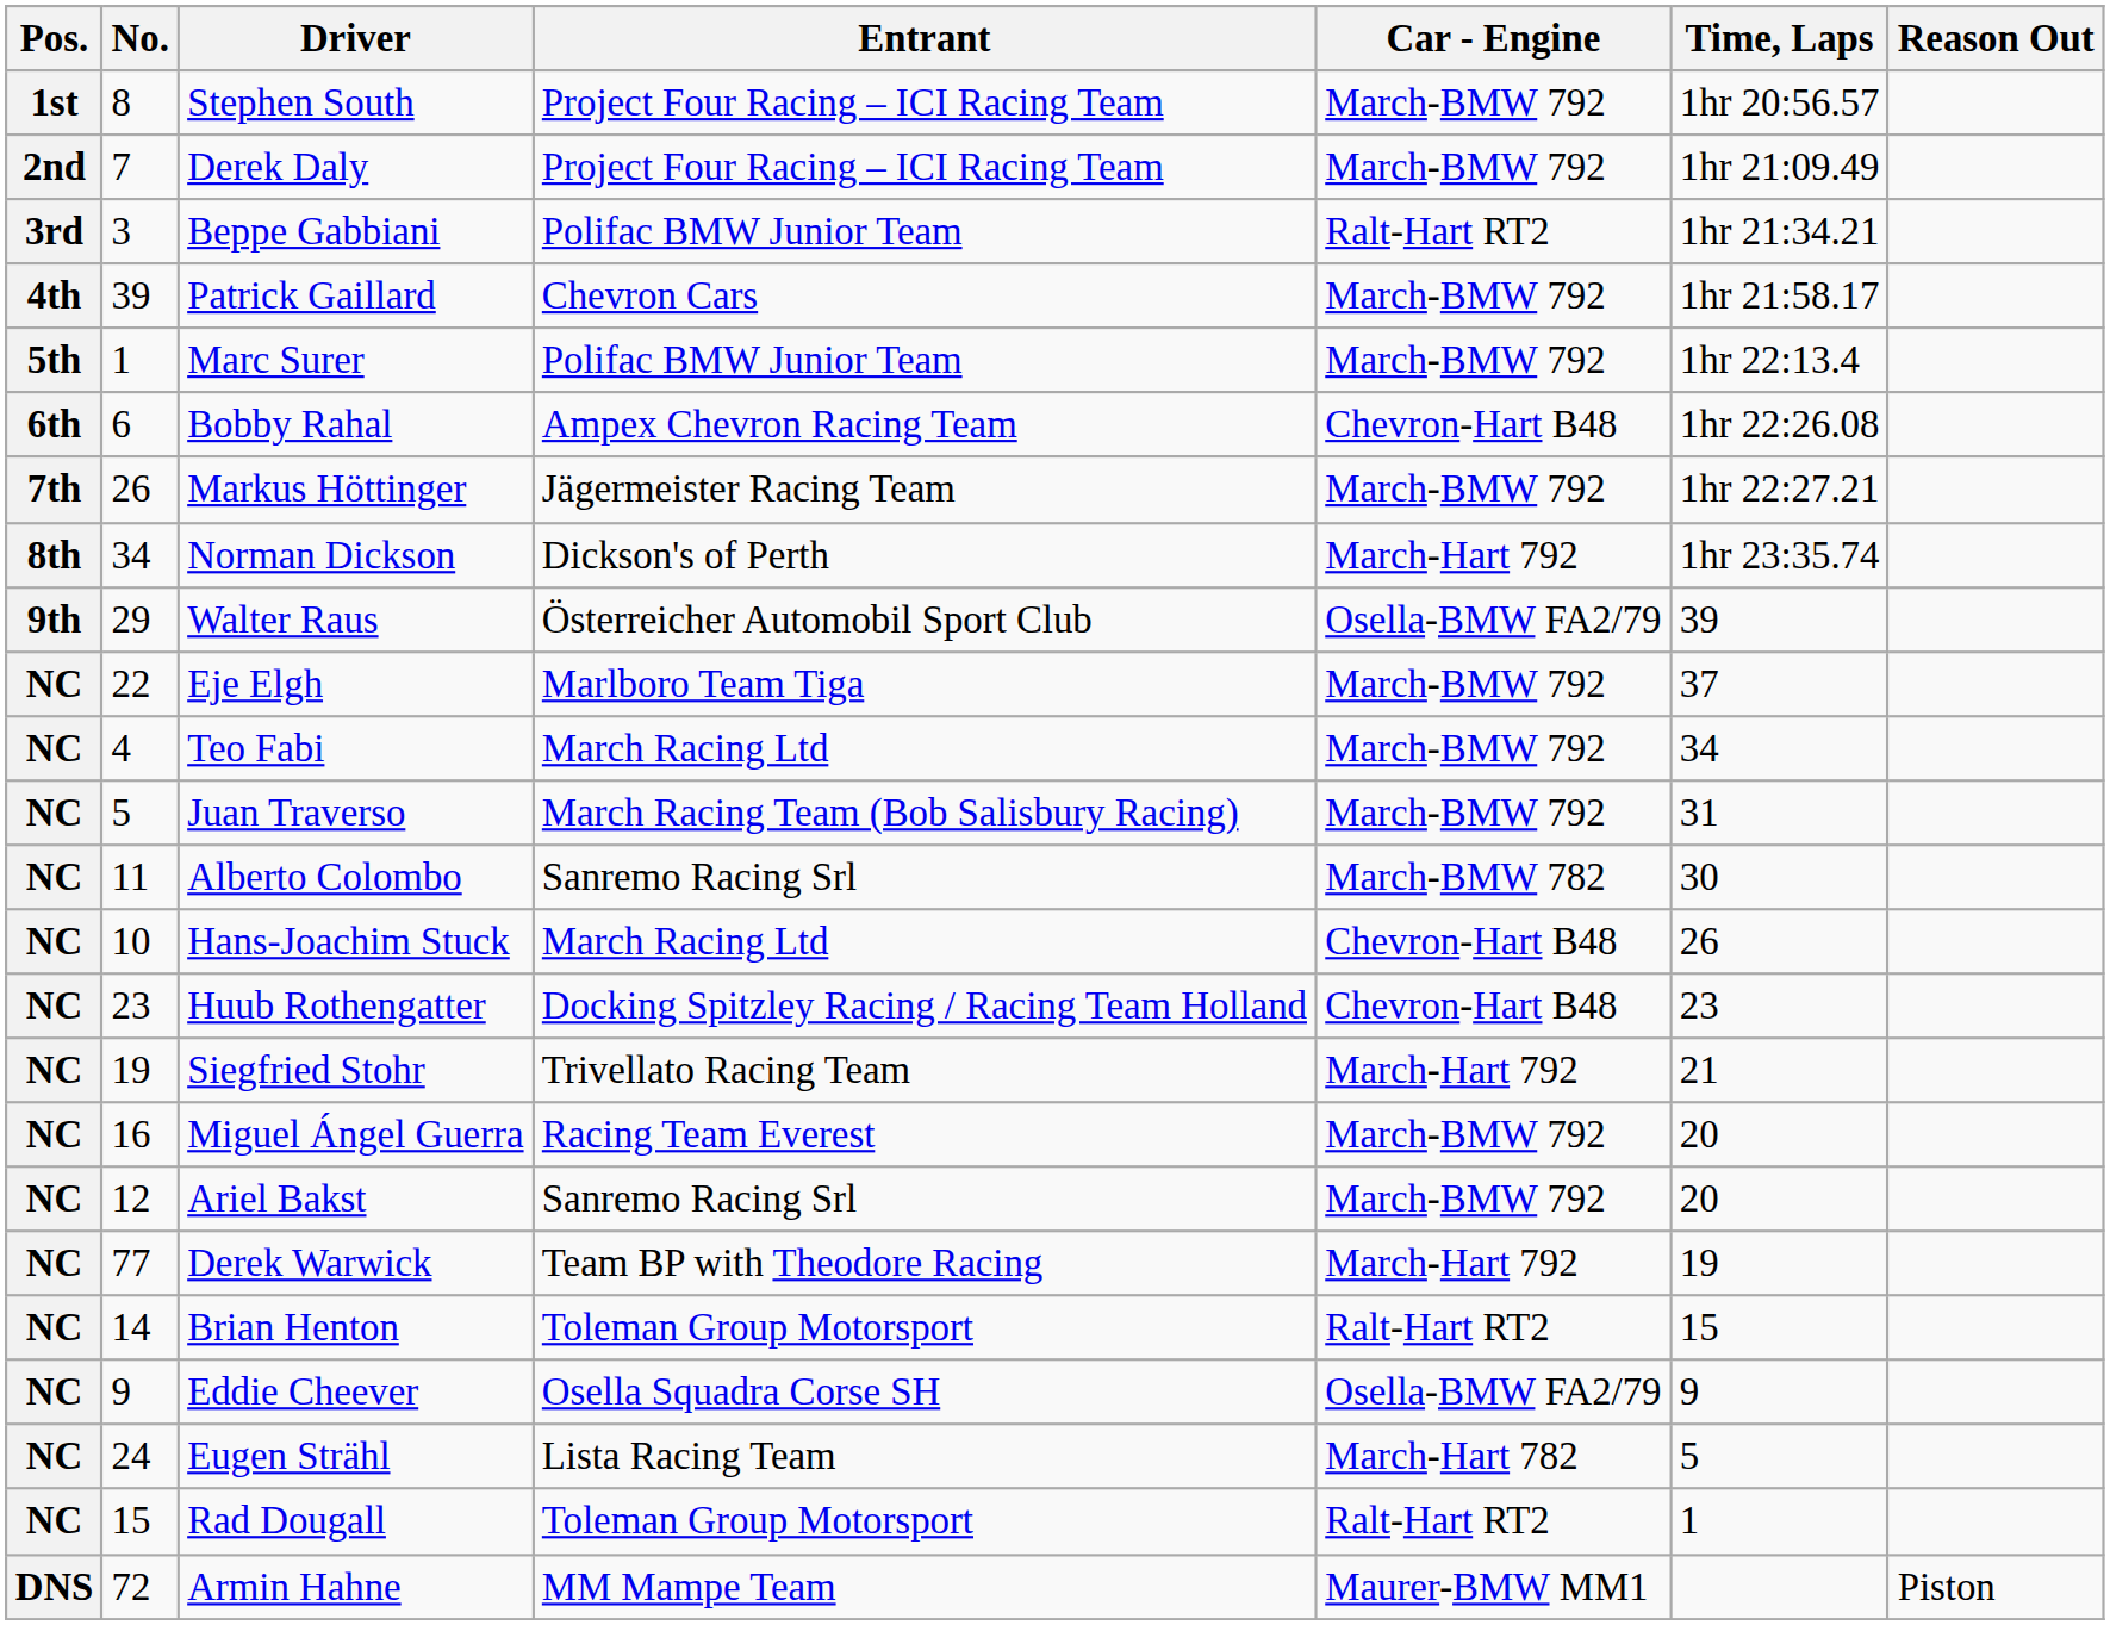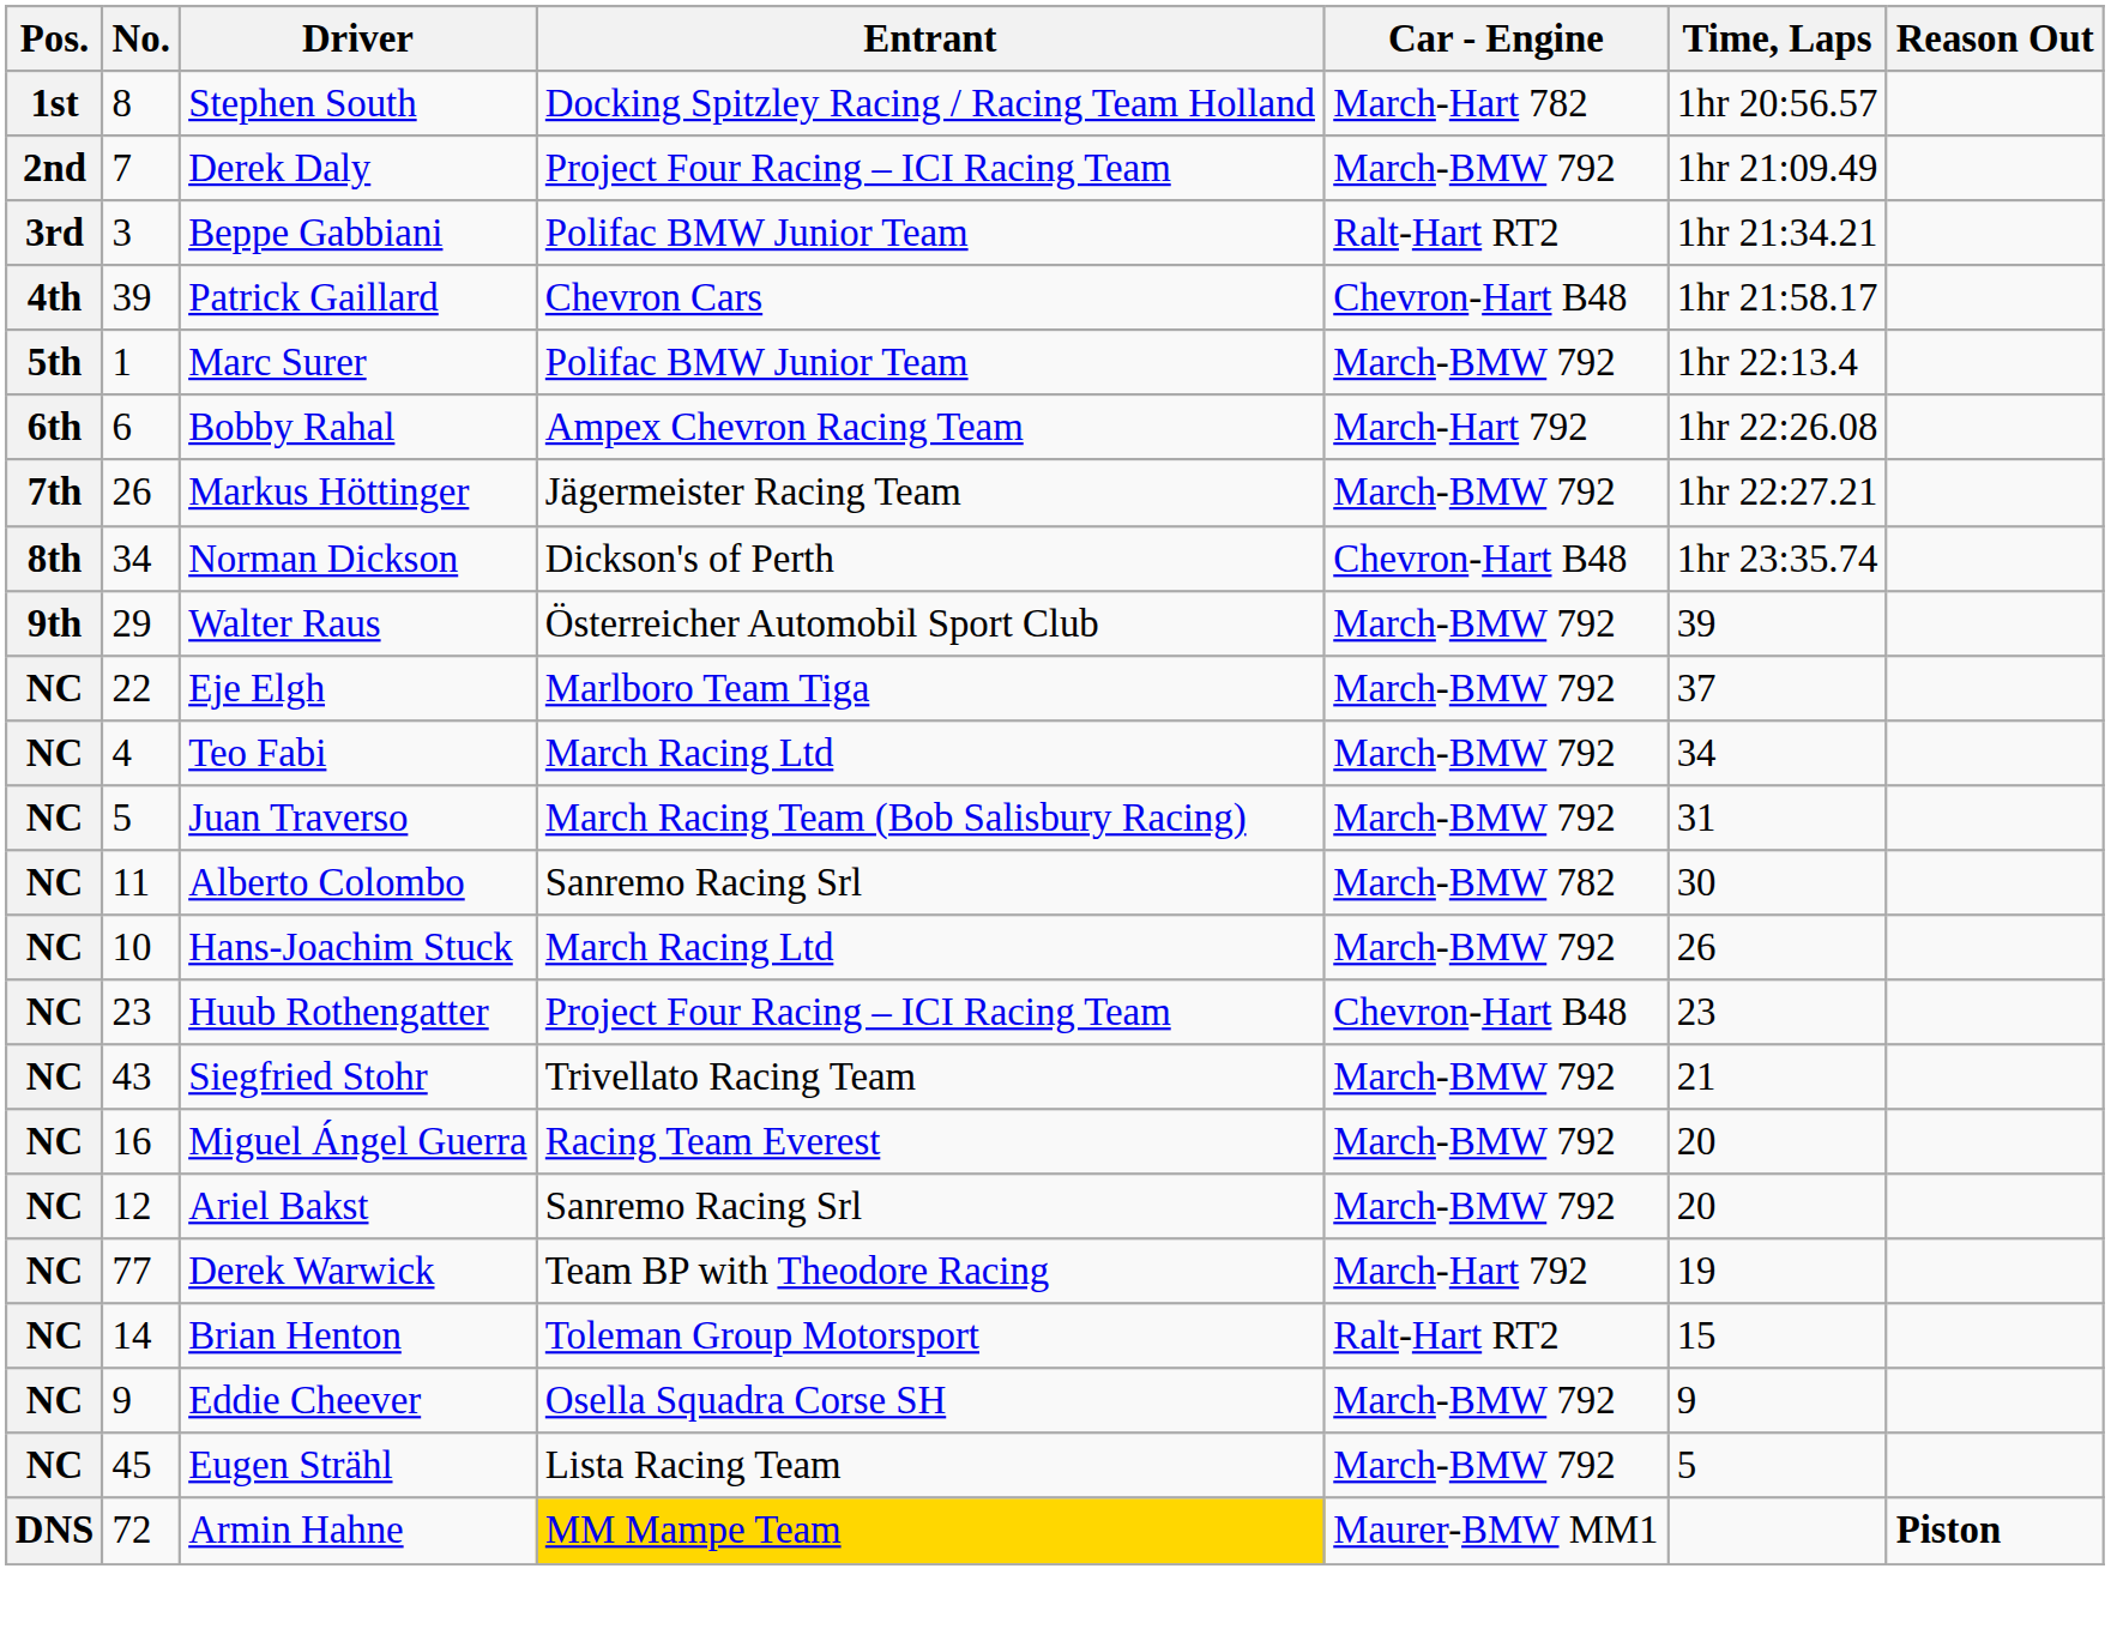Stephen South | Entrant: Project Four Racing – ICI Racing Team -> Docking Spitzley Racing / Racing Team Holland
Stephen South | Car - Engine: March-BMW 792 -> March-Hart 782
Patrick Gaillard | Car - Engine: March-BMW 792 -> Chevron-Hart B48
Bobby Rahal | Car - Engine: Chevron-Hart B48 -> March-Hart 792
Norman Dickson | Car - Engine: March-Hart 792 -> Chevron-Hart B48
Walter Raus | Car - Engine: Osella-BMW FA2/79 -> March-BMW 792
Hans-Joachim Stuck | Car - Engine: Chevron-Hart B48 -> March-BMW 792
Huub Rothengatter | Entrant: Docking Spitzley Racing / Racing Team Holland -> Project Four Racing – ICI Racing Team
Siegfried Stohr | No.: 19 -> 43
Siegfried Stohr | Car - Engine: March-Hart 792 -> March-BMW 792
Eddie Cheever | Car - Engine: Osella-BMW FA2/79 -> March-BMW 792
Eugen Strähl | No.: 24 -> 45
Eugen Strähl | Car - Engine: March-Hart 782 -> March-BMW 792
- row: NC | 15 | Rad Dougall | Toleman Group Motorsport | Ralt-Hart RT2 | 1
Armin Hahne | Entrant: no background -> gold background
Armin Hahne | Reason Out: normal -> bold
